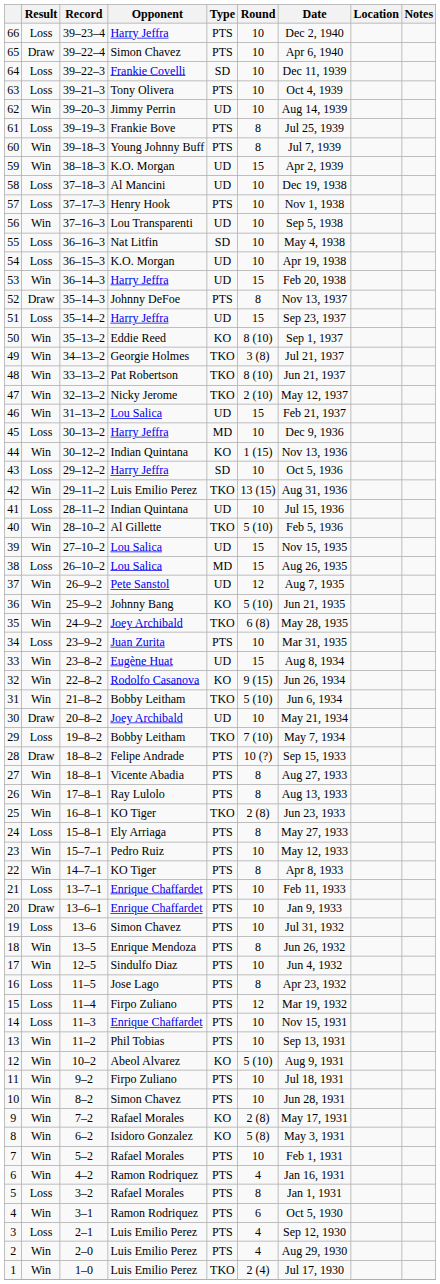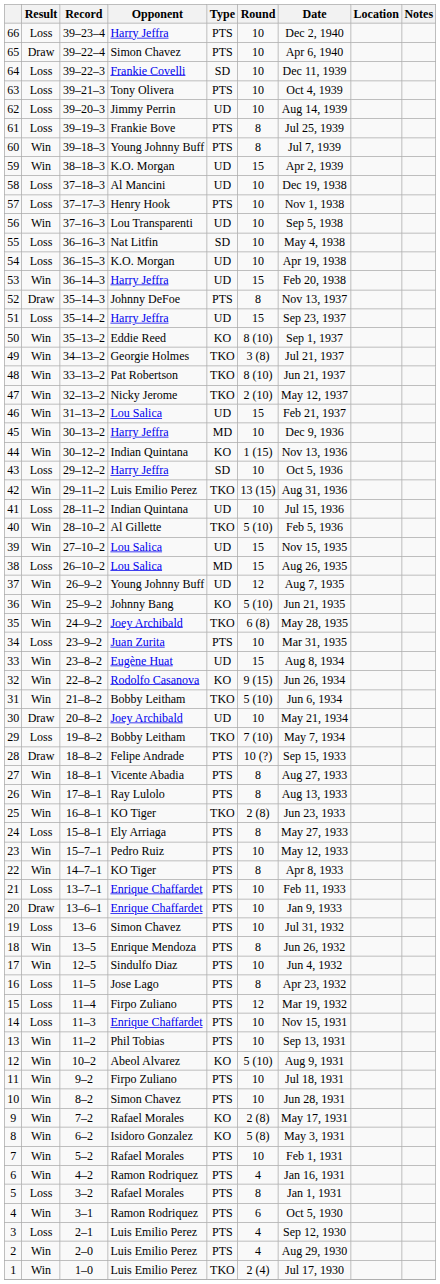62 | Result: Win -> Loss
45 | Result: Loss -> Win
37 | Opponent: Pete Sanstol -> Young Johnny Buff
